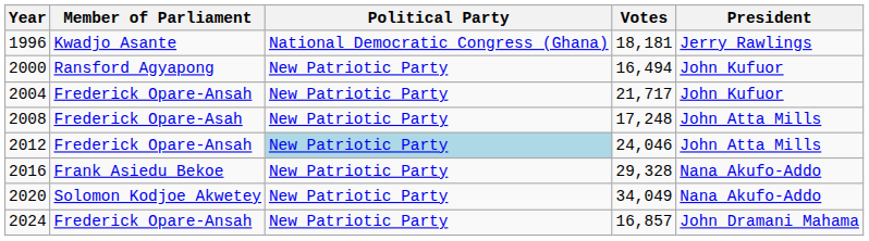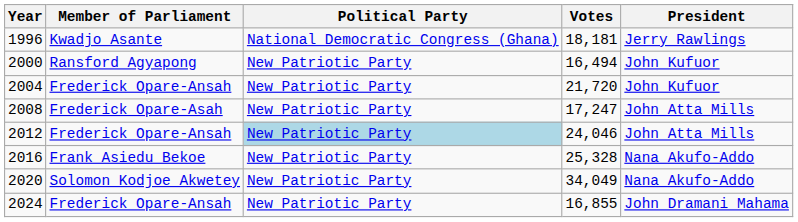2004 | Votes: 21,717 -> 21,720
2008 | Votes: 17,248 -> 17,247
2016 | Votes: 29,328 -> 25,328
2024 | Votes: 16,857 -> 16,855
